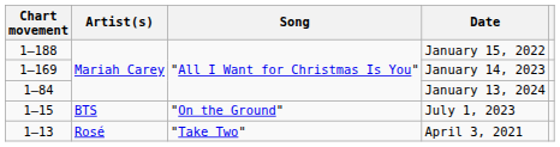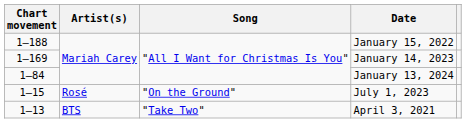July 1, 2023 | Artist(s): BTS -> Rosé
April 3, 2021 | Artist(s): Rosé -> BTS
